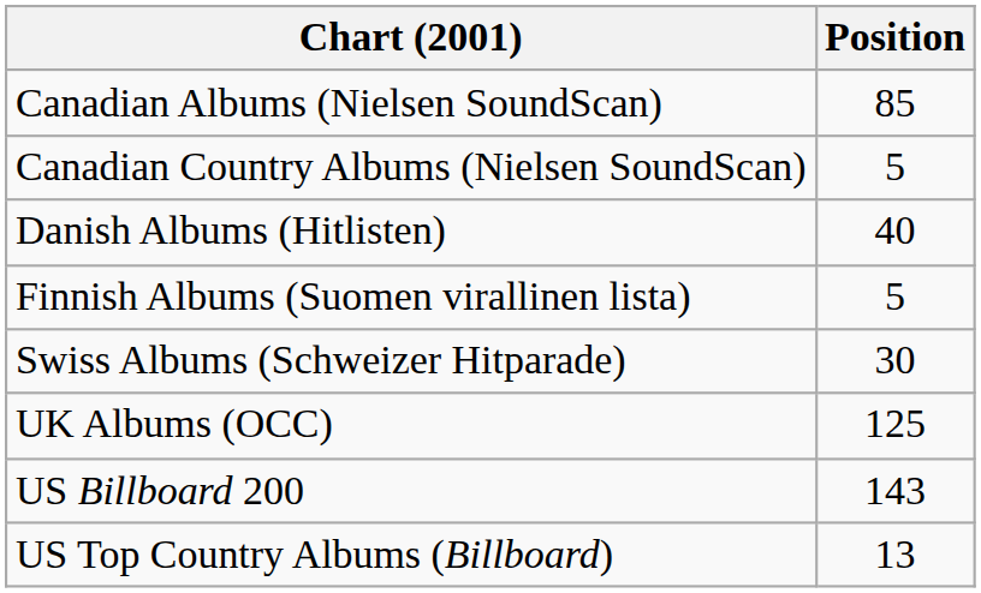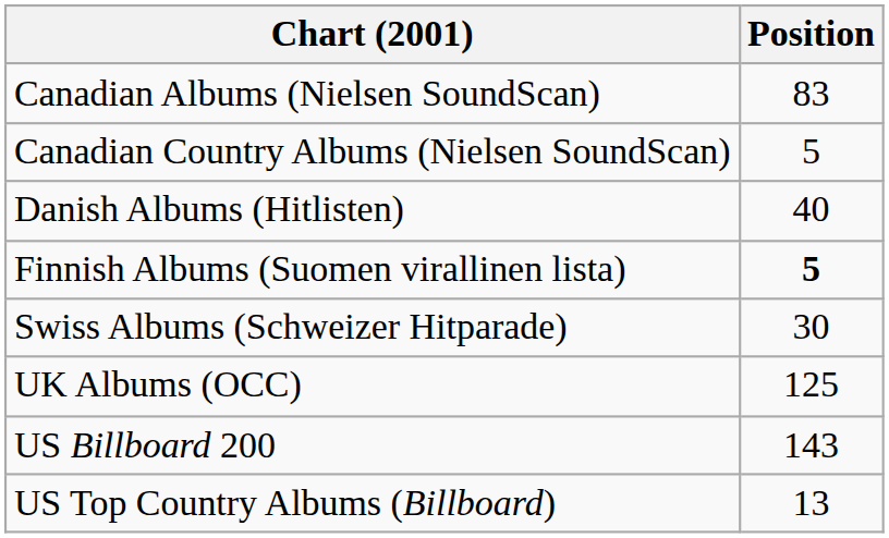Canadian Albums (Nielsen SoundScan) | Position: 85 -> 83
Finnish Albums (Suomen virallinen lista) | Position: normal -> bold
